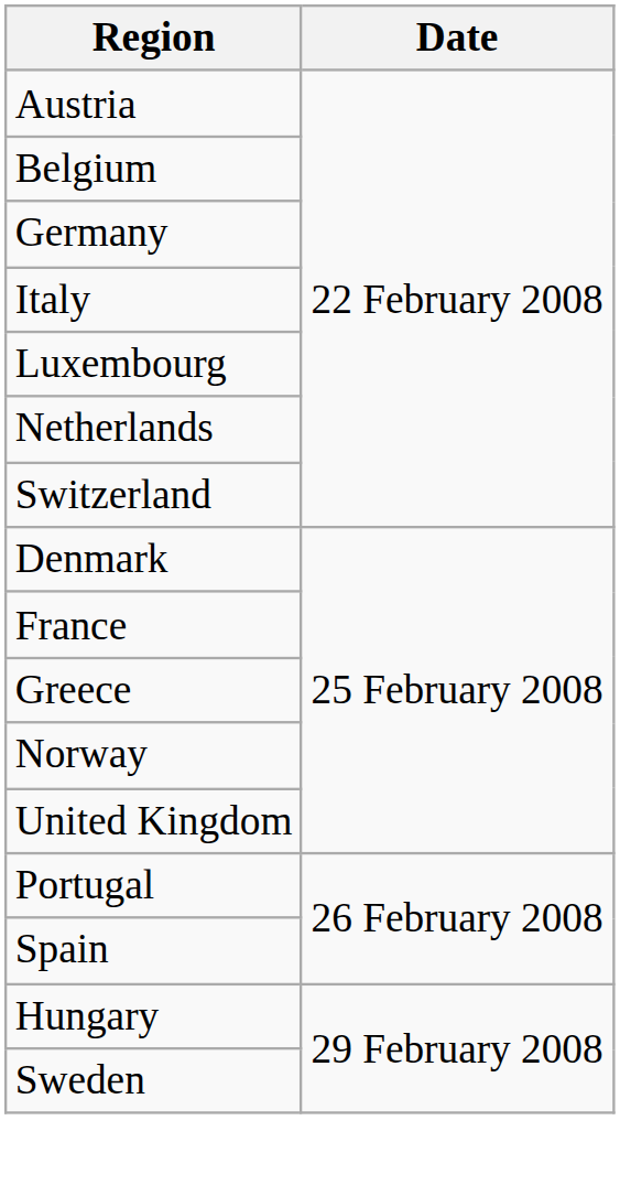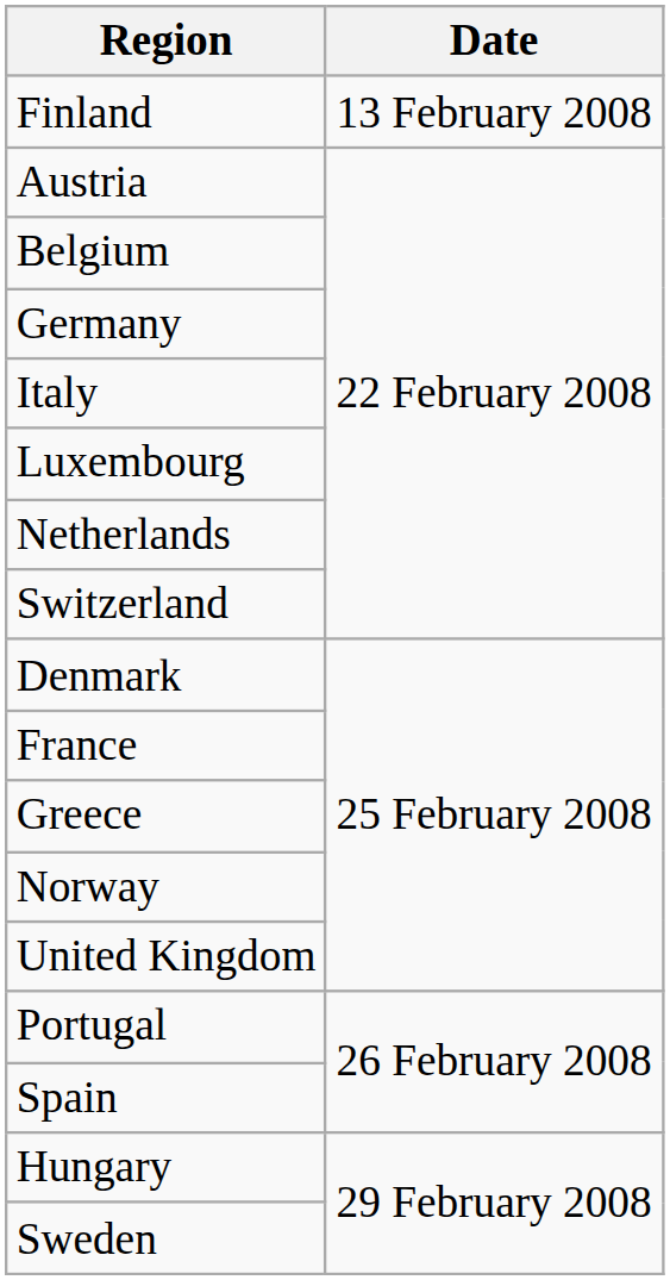+ row: Finland | 13 February 2008
